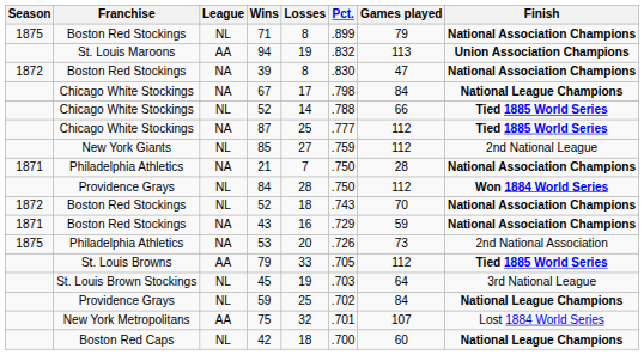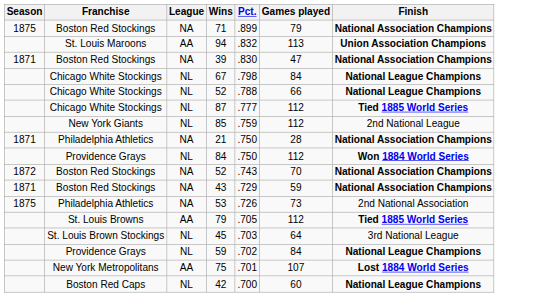- column: Losses | 8 | 19 | 8 | 17 | 14 | 25 | 27 | 7 | 28 | 18 | 16 | 20 | 33 | 19 | 25 | 32 | 18
71 | League: NL -> NA
39 | Season: 1872 -> 1871
67 | League: NA -> NL
Chicago White Stockings / 52 | Finish: Tied 1885 World Series -> National League Champions
87 | League: NA -> NL
Boston Red Stockings / 52 | League: NL -> NA
75 | Finish: normal -> bold
